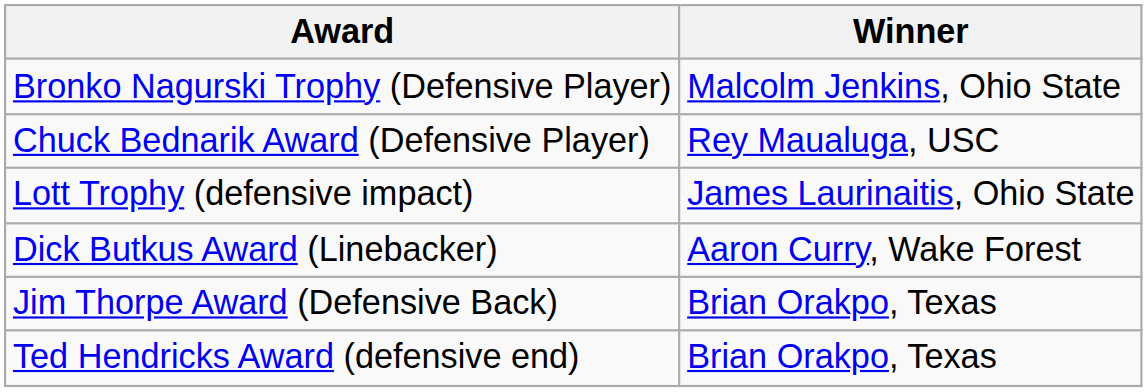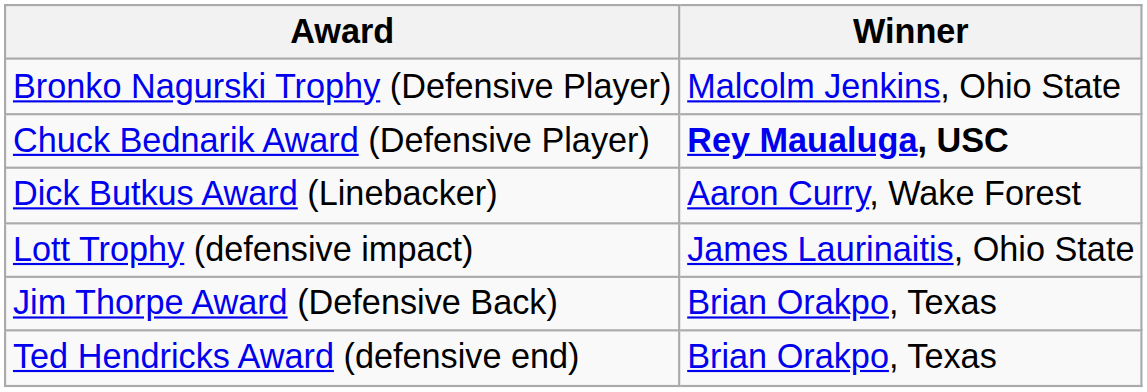Chuck Bednarik Award (Defensive Player) | Winner: normal -> bold
rows swapped: Dick Butkus Award (Linebacker) <-> Lott Trophy (defensive impact)
